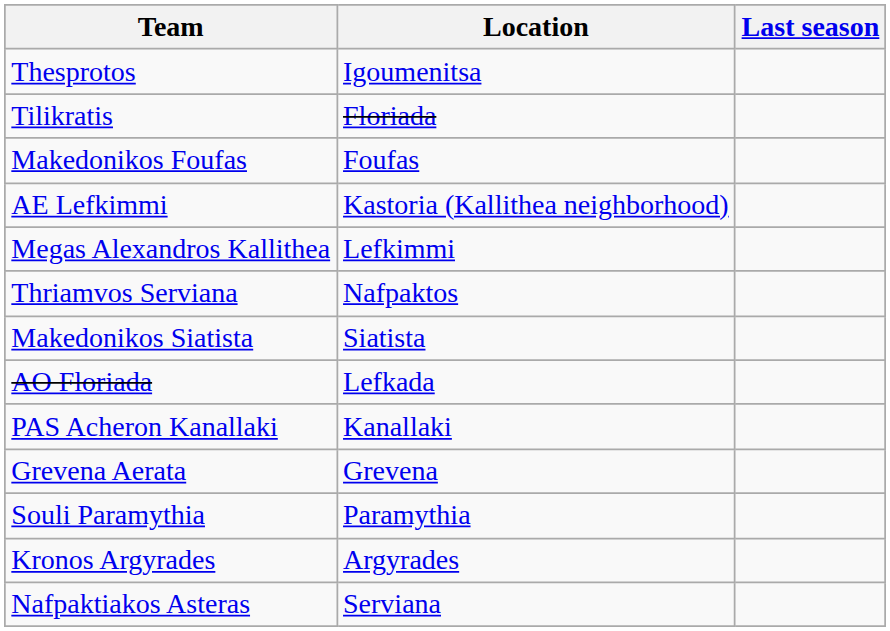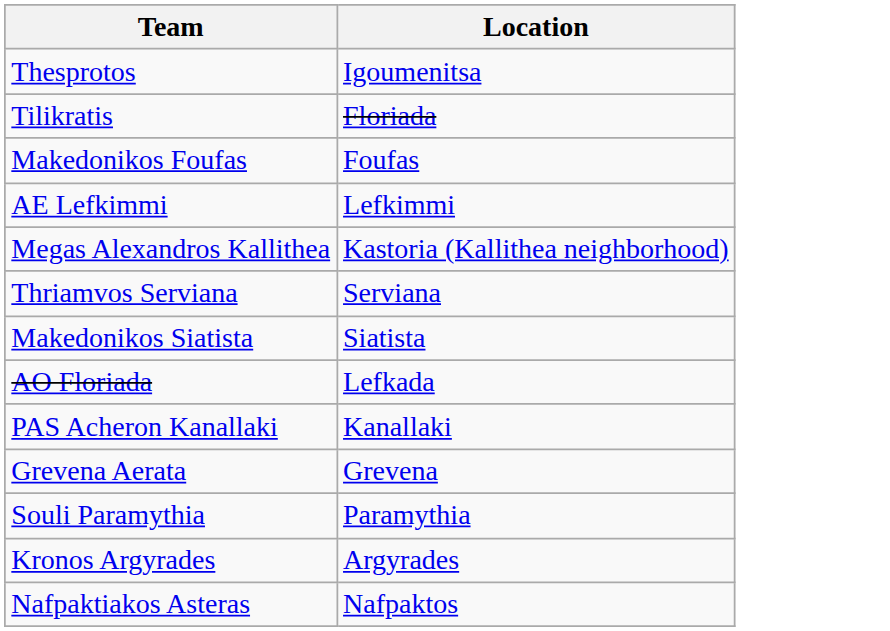- column: Last season
AE Lefkimmi | Location: Kastoria (Kallithea neighborhood) -> Lefkimmi
Megas Alexandros Kallithea | Location: Lefkimmi -> Kastoria (Kallithea neighborhood)
Thriamvos Serviana | Location: Nafpaktos -> Serviana
Nafpaktiakos Asteras | Location: Serviana -> Nafpaktos
